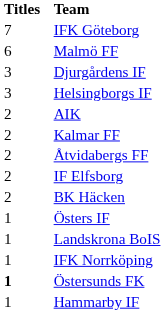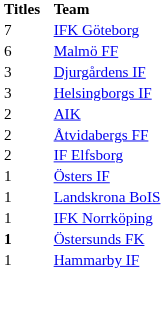- row: 2 | Kalmar FF
- row: 2 | BK Häcken
